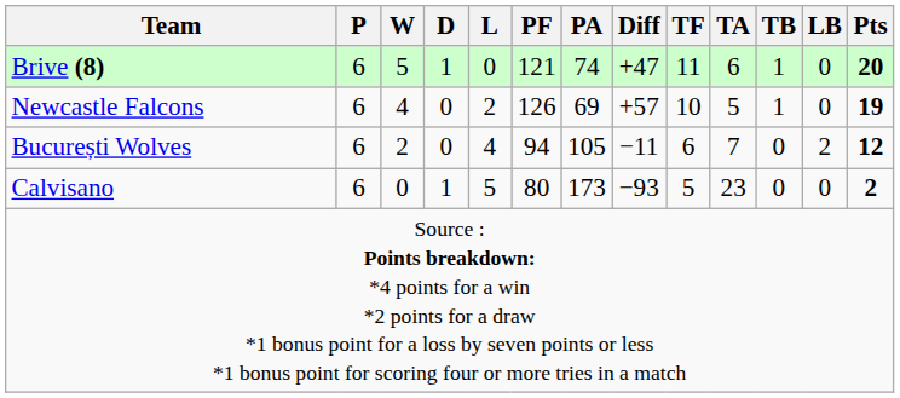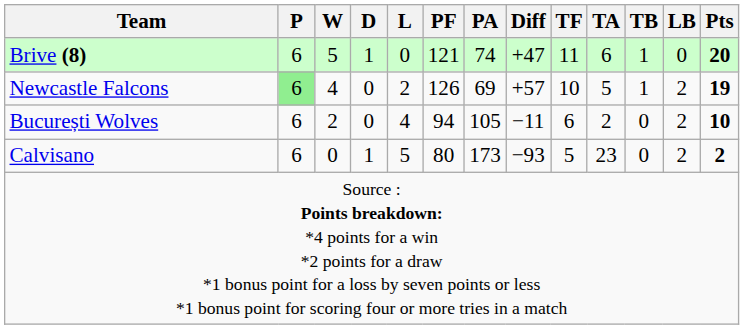Newcastle Falcons | P: no background -> lightgreen background
Newcastle Falcons | LB: 0 -> 2
București Wolves | TA: 7 -> 2
București Wolves | Pts: 12 -> 10
Calvisano | LB: 0 -> 2
